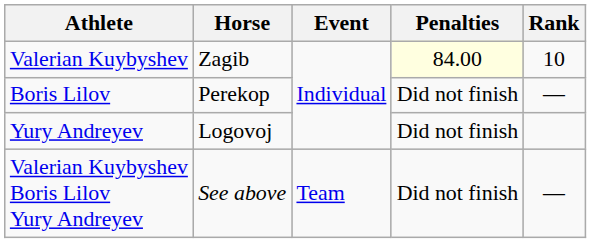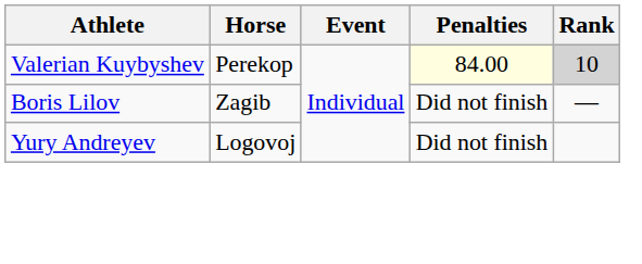Valerian Kuybyshev | Horse: Zagib -> Perekop
Valerian Kuybyshev | Rank: no background -> lightgrey background
Boris Lilov | Horse: Perekop -> Zagib
- row: Valerian Kuybyshev Boris Lilov Yury Andreyev | See above | Team | Did not finish | —
